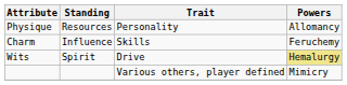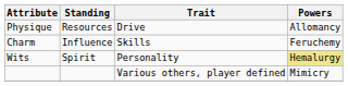Physique | Trait: Personality -> Drive
Wits | Trait: Drive -> Personality
